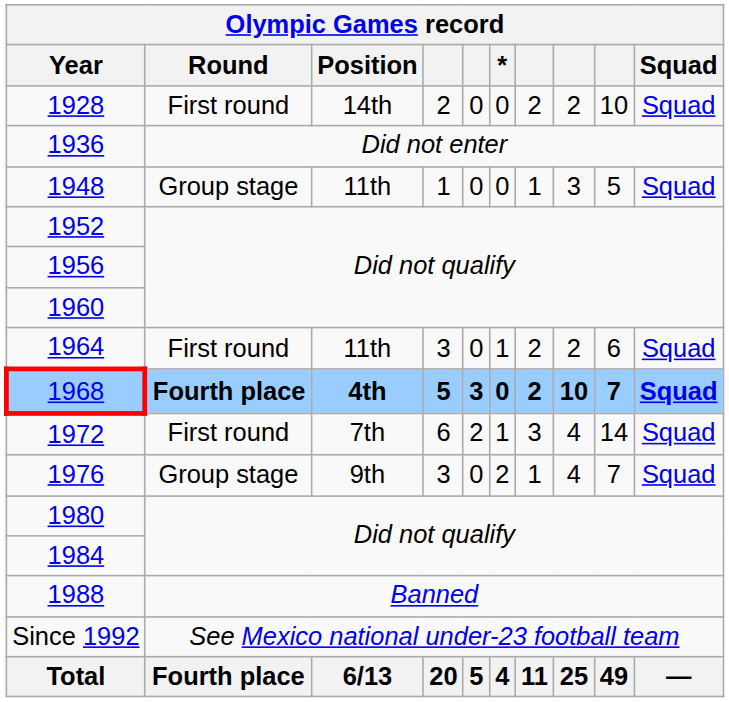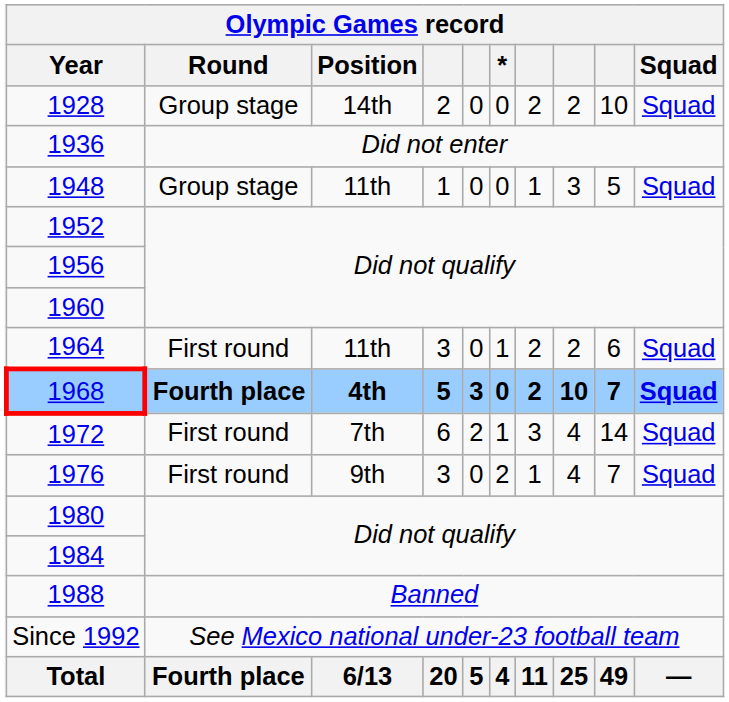1928 | Round: First round -> Group stage
1976 | Round: Group stage -> First round
